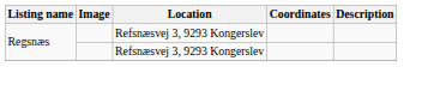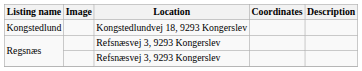+ row: Kongstedlund | Kongstedlundvej 18, 9293 Kongerslev
